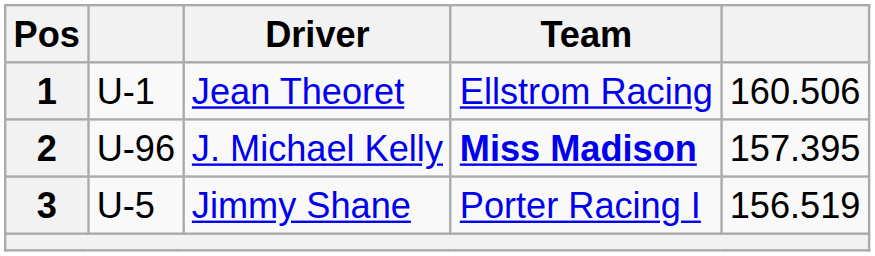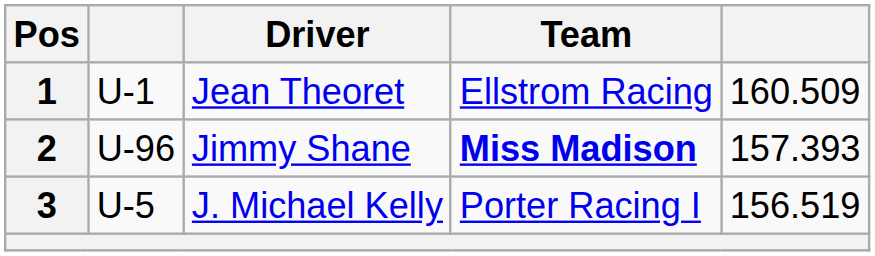1 | column 5: 160.506 -> 160.509
2 | Driver: J. Michael Kelly -> Jimmy Shane
2 | column 5: 157.395 -> 157.393
3 | Driver: Jimmy Shane -> J. Michael Kelly
